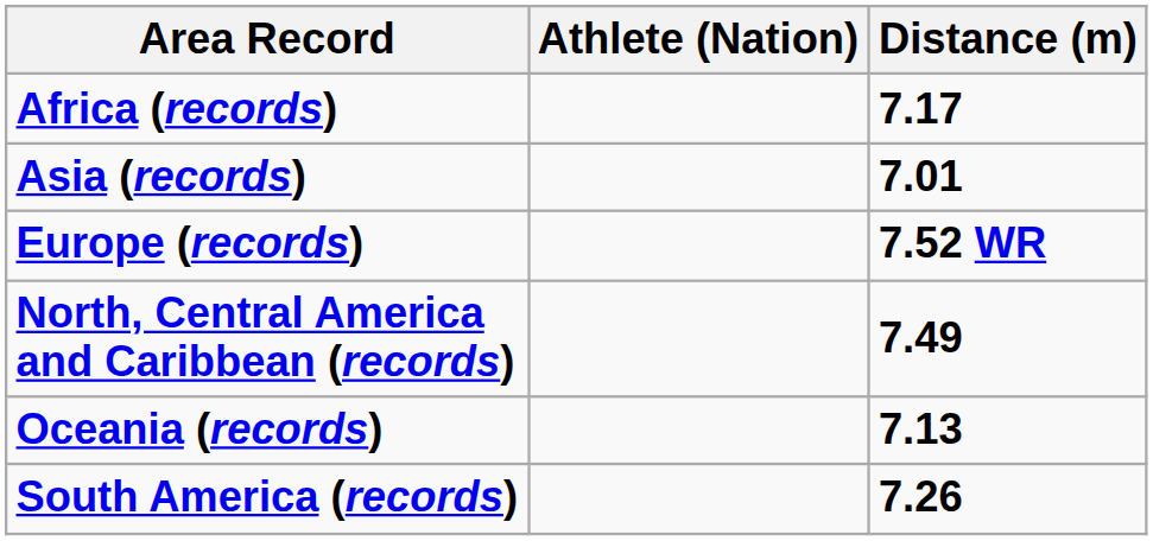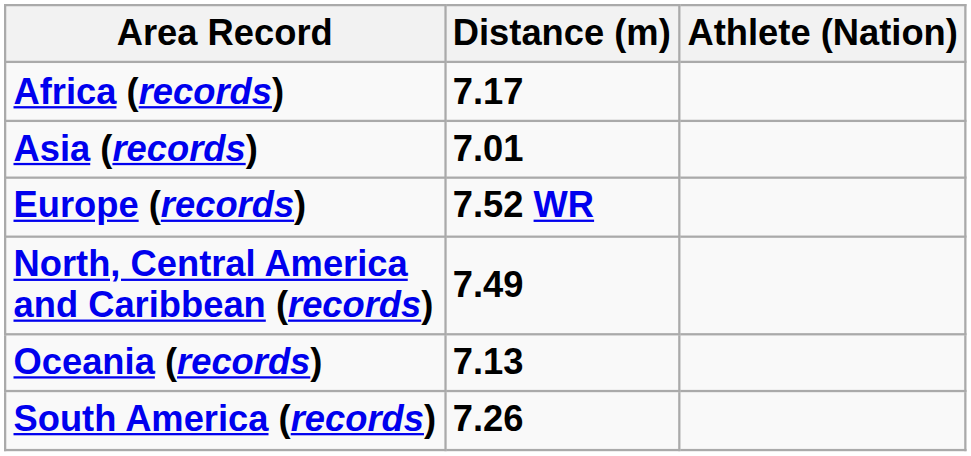columns swapped: Athlete (Nation) <-> Distance (m)
